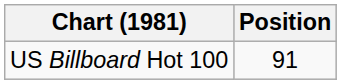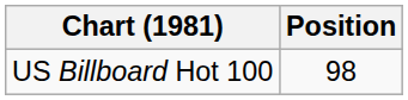US Billboard Hot 100 | Position: 91 -> 98
